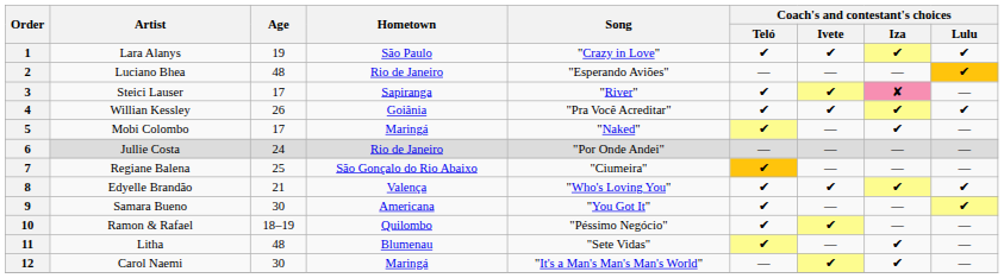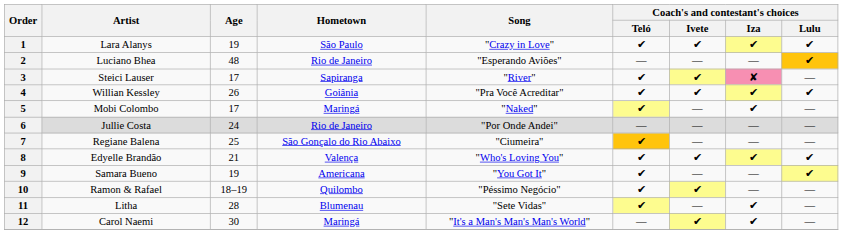9 | Age: 30 -> 19
11 | Age: 48 -> 28
